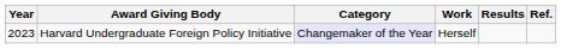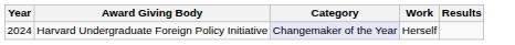- column: Ref.
Harvard Undergraduate Foreign Policy Initiative | Year: 2023 -> 2024
